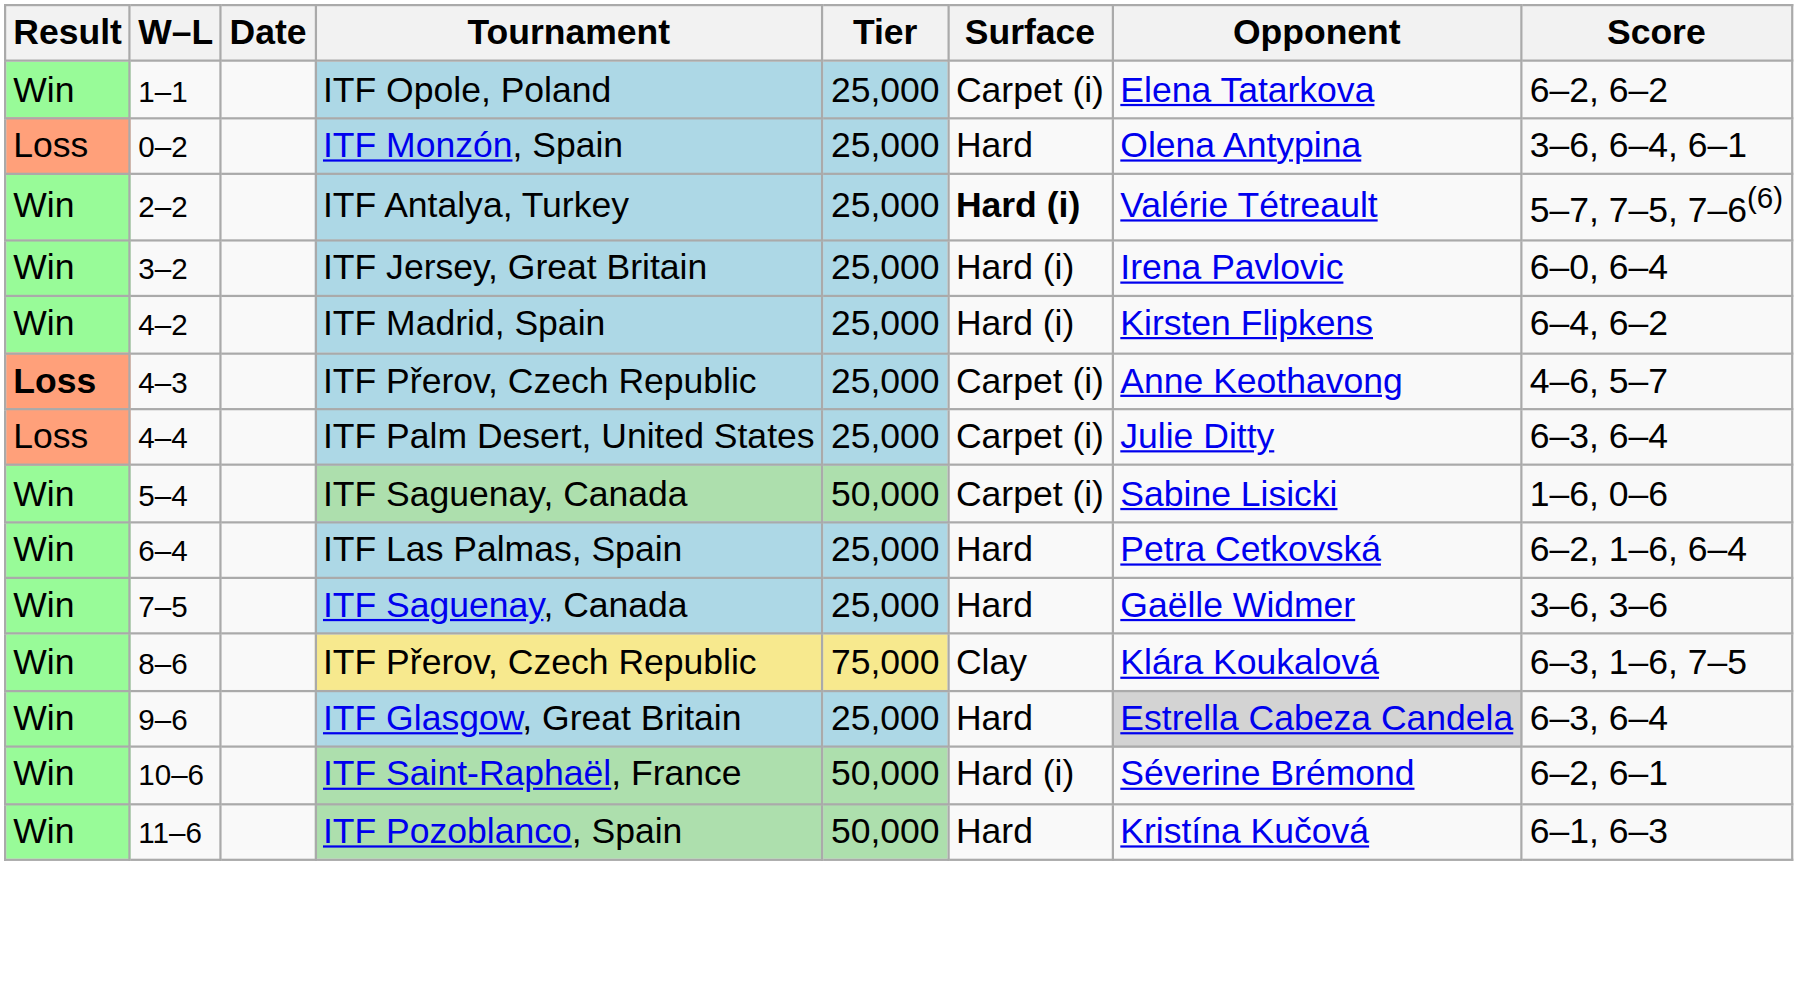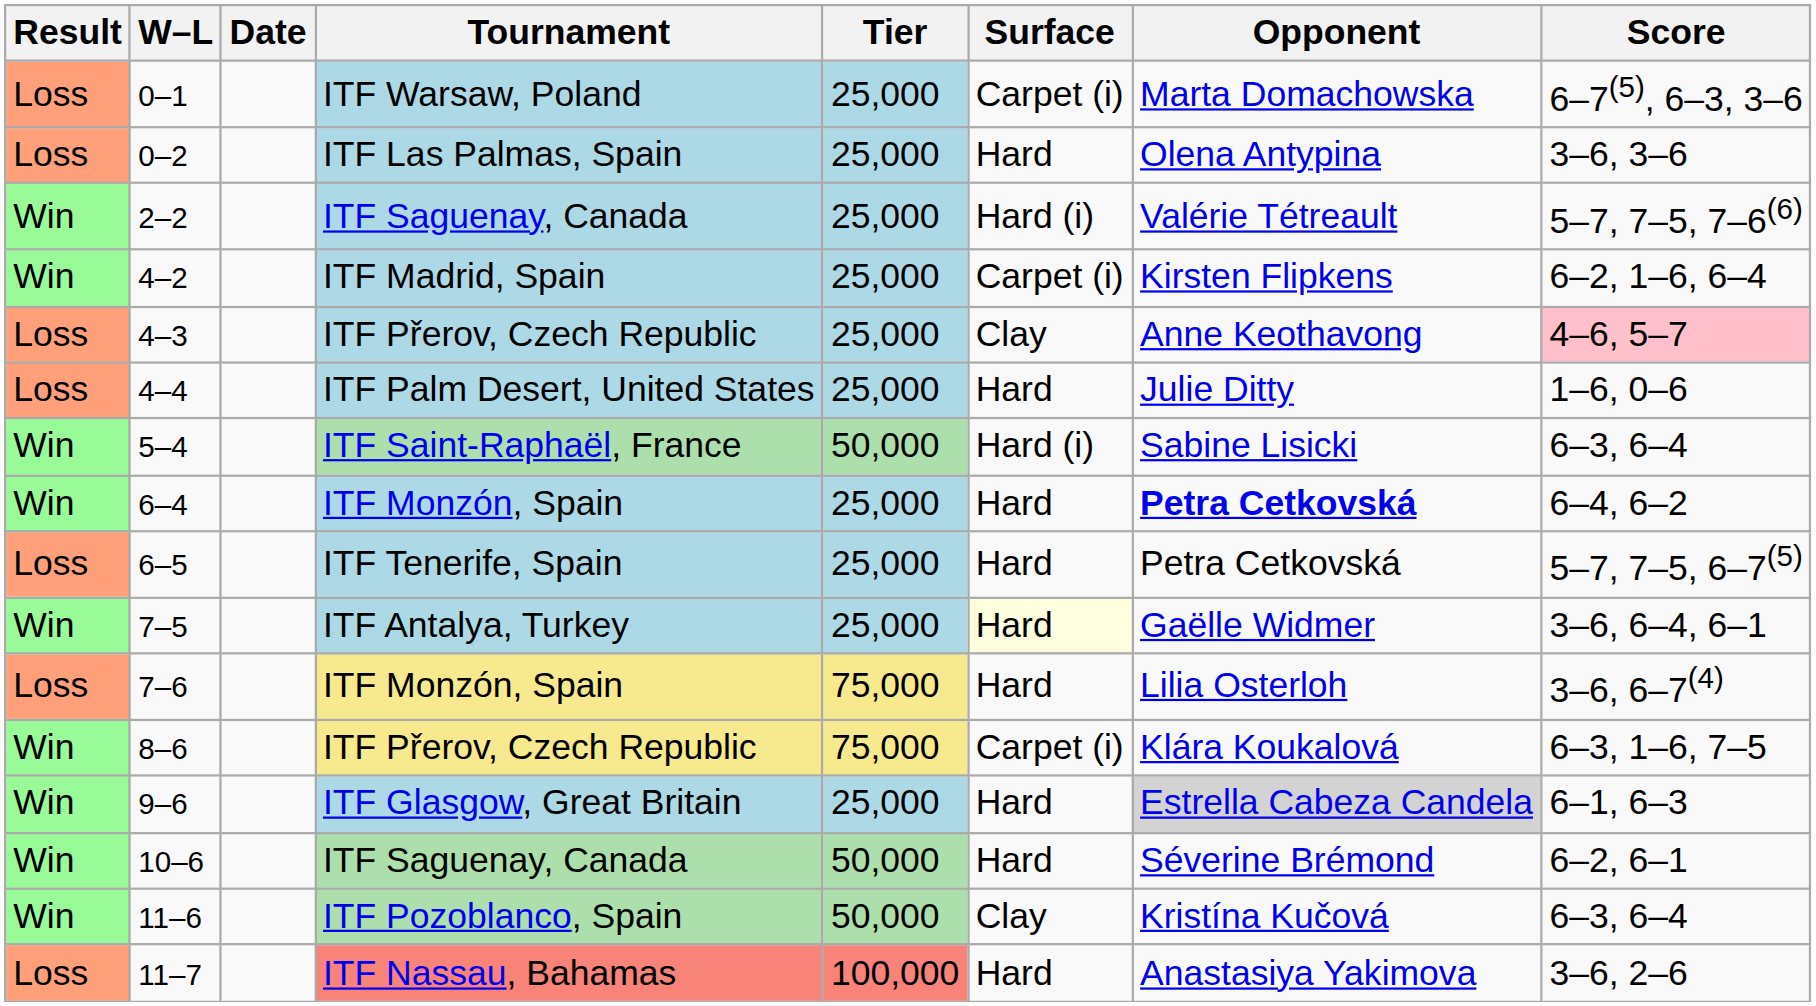+ row: Loss | 0–1 | ITF Warsaw, Poland | 25,000 | Carpet (i) | Marta Domachowska | 6–7(5), 6–3, 3–6
- row: Win | 1–1 | ITF Opole, Poland | 25,000 | Carpet (i) | Elena Tatarkova | 6–2, 6–2
0–2 | Tournament: ITF Monzón, Spain -> ITF Las Palmas, Spain
0–2 | Score: 3–6, 6–4, 6–1 -> 3–6, 3–6
2–2 | Tournament: ITF Antalya, Turkey -> ITF Saguenay, Canada
2–2 | Surface: bold -> normal
- row: Win | 3–2 | ITF Jersey, Great Britain | 25,000 | Hard (i) | Irena Pavlovic | 6–0, 6–4
4–2 | Surface: Hard (i) -> Carpet (i)
4–2 | Score: 6–4, 6–2 -> 6–2, 1–6, 6–4
4–3 | Result: bold -> normal
4–3 | Surface: Carpet (i) -> Clay
4–3 | Score: no background -> pink background
4–4 | Surface: Carpet (i) -> Hard
4–4 | Score: 6–3, 6–4 -> 1–6, 0–6
5–4 | Tournament: ITF Saguenay, Canada -> ITF Saint-Raphaël, France
5–4 | Surface: Carpet (i) -> Hard (i)
5–4 | Score: 1–6, 0–6 -> 6–3, 6–4
6–4 | Tournament: ITF Las Palmas, Spain -> ITF Monzón, Spain
6–4 | Opponent: normal -> bold
6–4 | Score: 6–2, 1–6, 6–4 -> 6–4, 6–2
+ row: Loss | 6–5 | ITF Tenerife, Spain | 25,000 | Hard | Petra Cetkovská | 5–7, 7–5, 6–7(5)
7–5 | Tournament: ITF Saguenay, Canada -> ITF Antalya, Turkey
7–5 | Surface: no background -> lightyellow background
7–5 | Score: 3–6, 3–6 -> 3–6, 6–4, 6–1
+ row: Loss | 7–6 | ITF Monzón, Spain | 75,000 | Hard | Lilia Osterloh | 3–6, 6–7(4)
8–6 | Surface: Clay -> Carpet (i)
9–6 | Score: 6–3, 6–4 -> 6–1, 6–3
10–6 | Tournament: ITF Saint-Raphaël, France -> ITF Saguenay, Canada
10–6 | Surface: Hard (i) -> Hard
11–6 | Surface: Hard -> Clay
11–6 | Score: 6–1, 6–3 -> 6–3, 6–4
+ row: Loss | 11–7 | ITF Nassau, Bahamas | 100,000 | Hard | Anastasiya Yakimova | 3–6, 2–6
